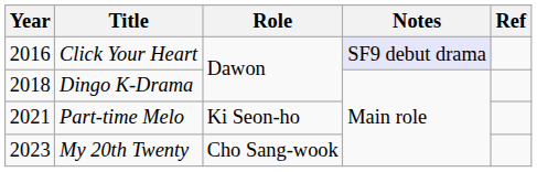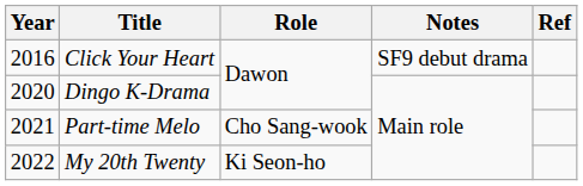Click Your Heart | Notes: lavender background -> no background
Dingo K-Drama | Year: 2018 -> 2020
Part-time Melo | Role: Ki Seon-ho -> Cho Sang-wook
My 20th Twenty | Year: 2023 -> 2022
My 20th Twenty | Role: Cho Sang-wook -> Ki Seon-ho
